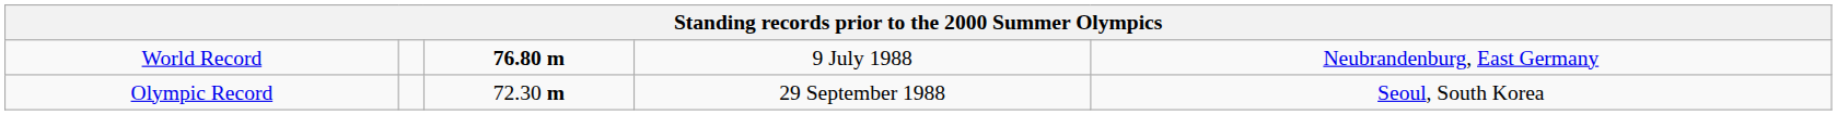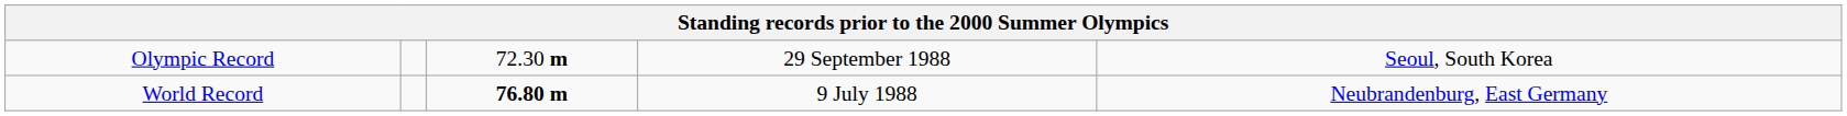rows swapped: World Record <-> Olympic Record
